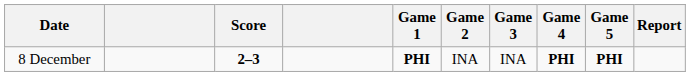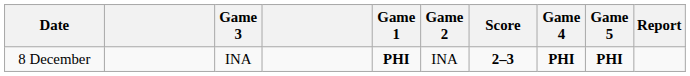columns swapped: Score <-> Game 3
